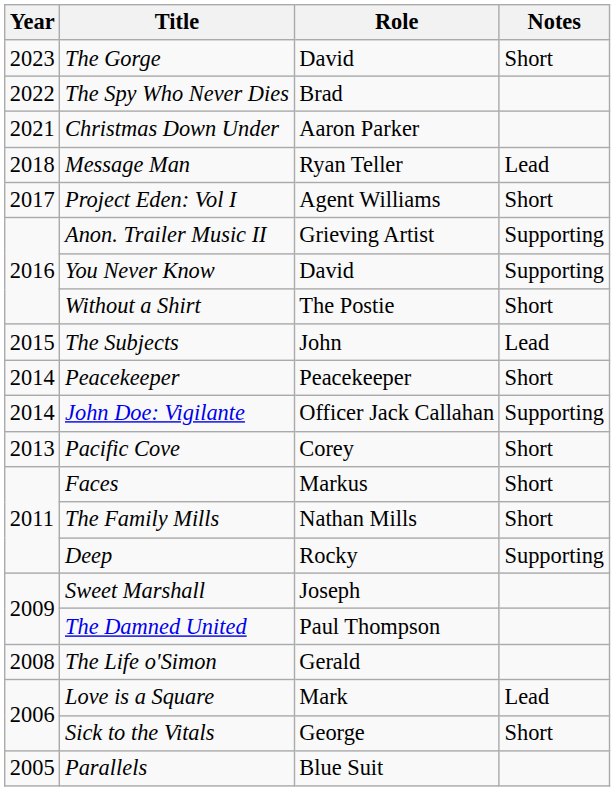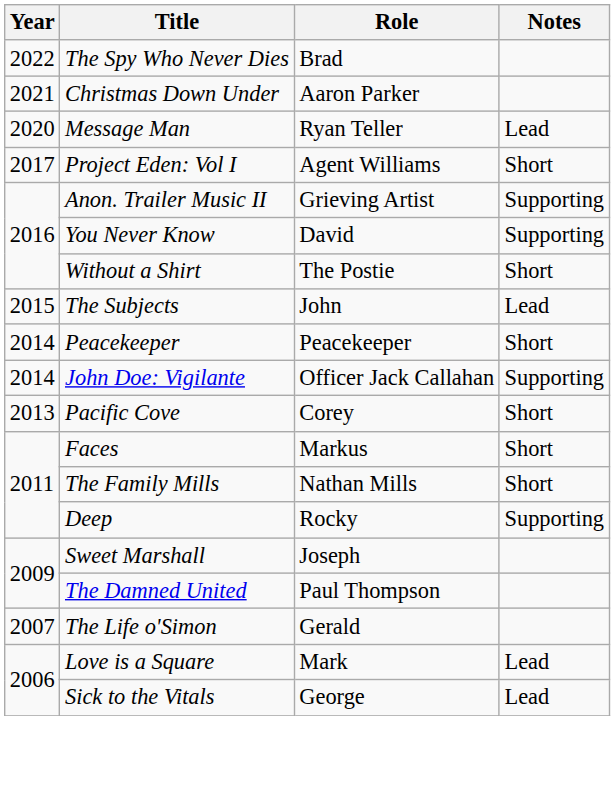- row: 2023 | The Gorge | David | Short
Message Man | Year: 2018 -> 2020
The Life o'Simon | Year: 2008 -> 2007
Sick to the Vitals | Notes: Short -> Lead
- row: 2005 | Parallels | Blue Suit
